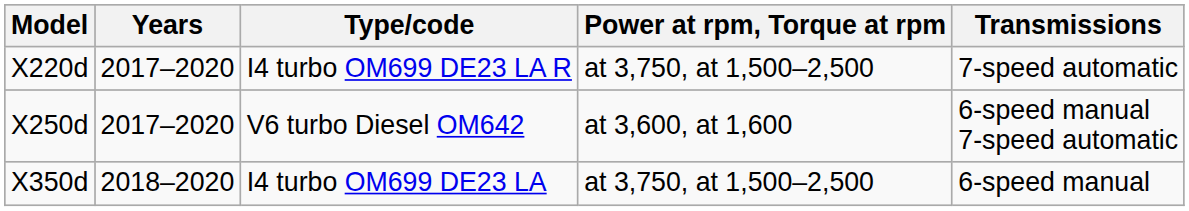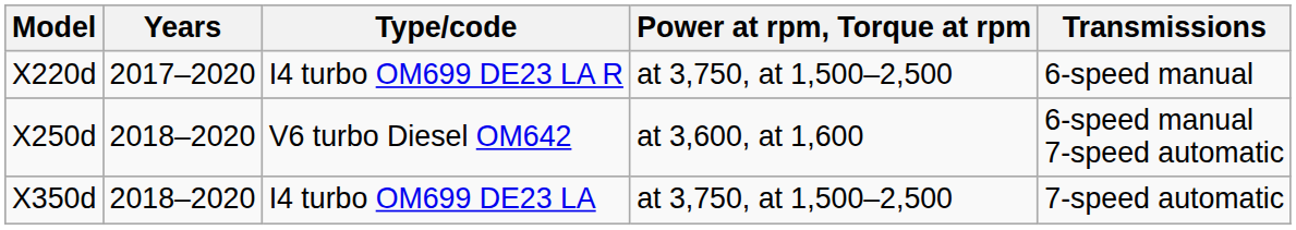X220d | Transmissions: 7-speed automatic -> 6-speed manual
X250d | Years: 2017–2020 -> 2018–2020
X350d | Transmissions: 6-speed manual -> 7-speed automatic
